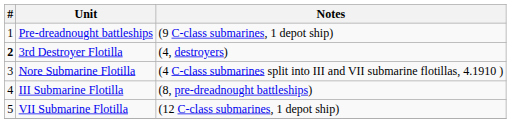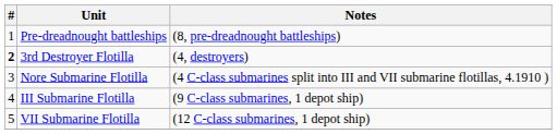Pre-dreadnought battleships | Notes: (9 C-class submarines, 1 depot ship) -> (8, pre-dreadnought battleships)
III Submarine Flotilla | Notes: (8, pre-dreadnought battleships) -> (9 C-class submarines, 1 depot ship)
